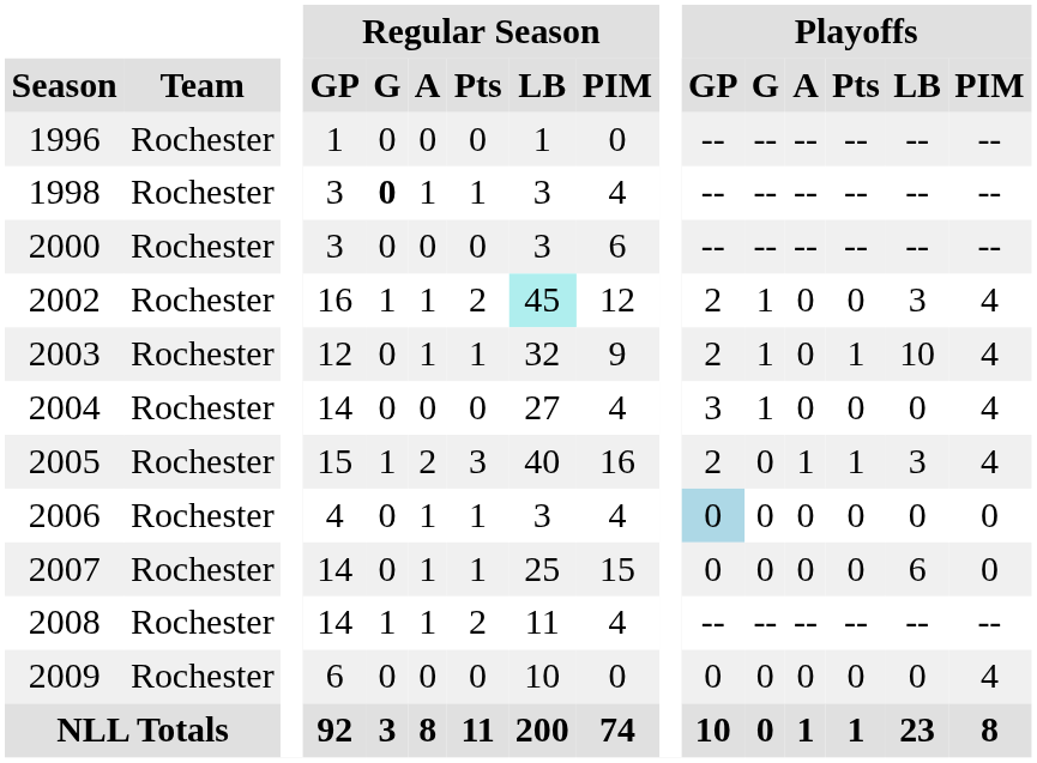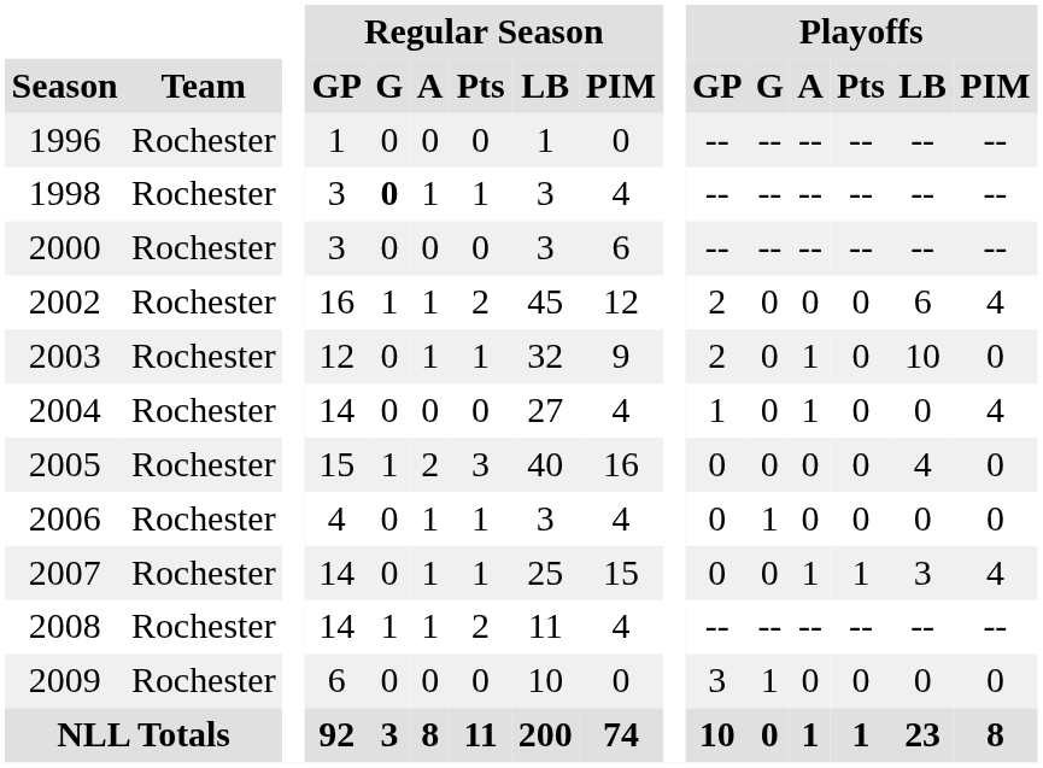2002 | Regular Season / LB: paleturquoise background -> no background
2002 | Playoffs / G: 1 -> 0
2002 | Playoffs / LB: 3 -> 6
2003 | Playoffs / G: 1 -> 0
2003 | Playoffs / A: 0 -> 1
2003 | Playoffs / Pts: 1 -> 0
2003 | Playoffs / PIM: 4 -> 0
2004 | Playoffs / GP: 3 -> 1
2004 | Playoffs / G: 1 -> 0
2004 | Playoffs / A: 0 -> 1
2005 | Playoffs / GP: 2 -> 0
2005 | Playoffs / A: 1 -> 0
2005 | Playoffs / Pts: 1 -> 0
2005 | Playoffs / LB: 3 -> 4
2005 | Playoffs / PIM: 4 -> 0
2006 | Playoffs / GP: lightblue background -> no background
2006 | Playoffs / G: 0 -> 1
2007 | Playoffs / A: 0 -> 1
2007 | Playoffs / Pts: 0 -> 1
2007 | Playoffs / LB: 6 -> 3
2007 | Playoffs / PIM: 0 -> 4
2009 | Playoffs / GP: 0 -> 3
2009 | Playoffs / G: 0 -> 1
2009 | Playoffs / PIM: 4 -> 0
